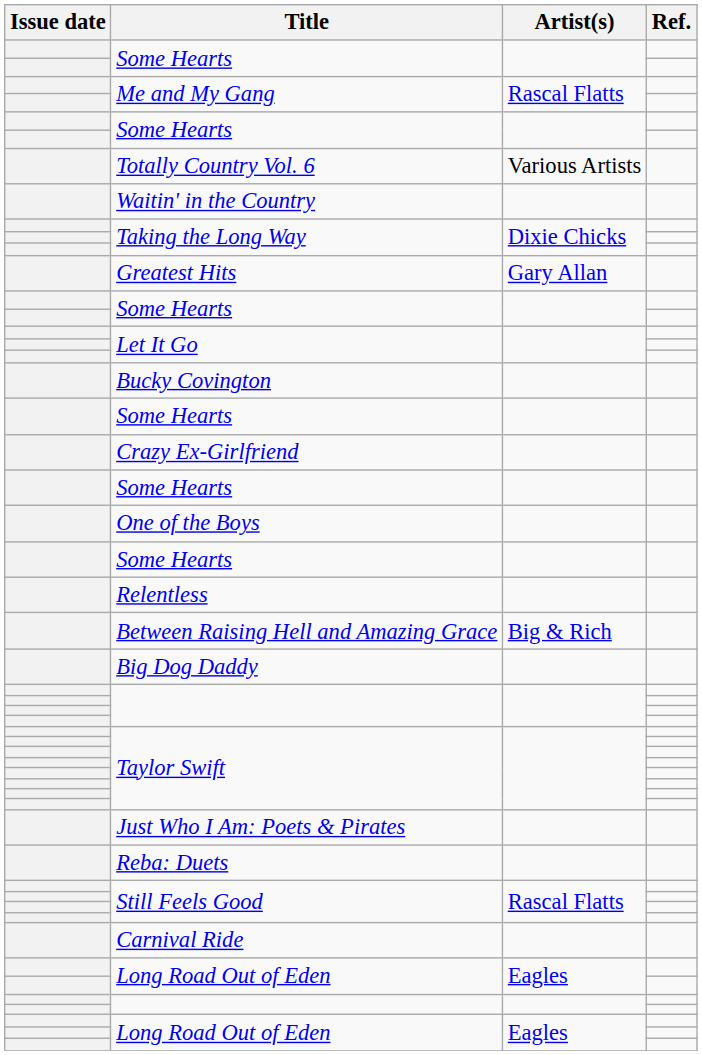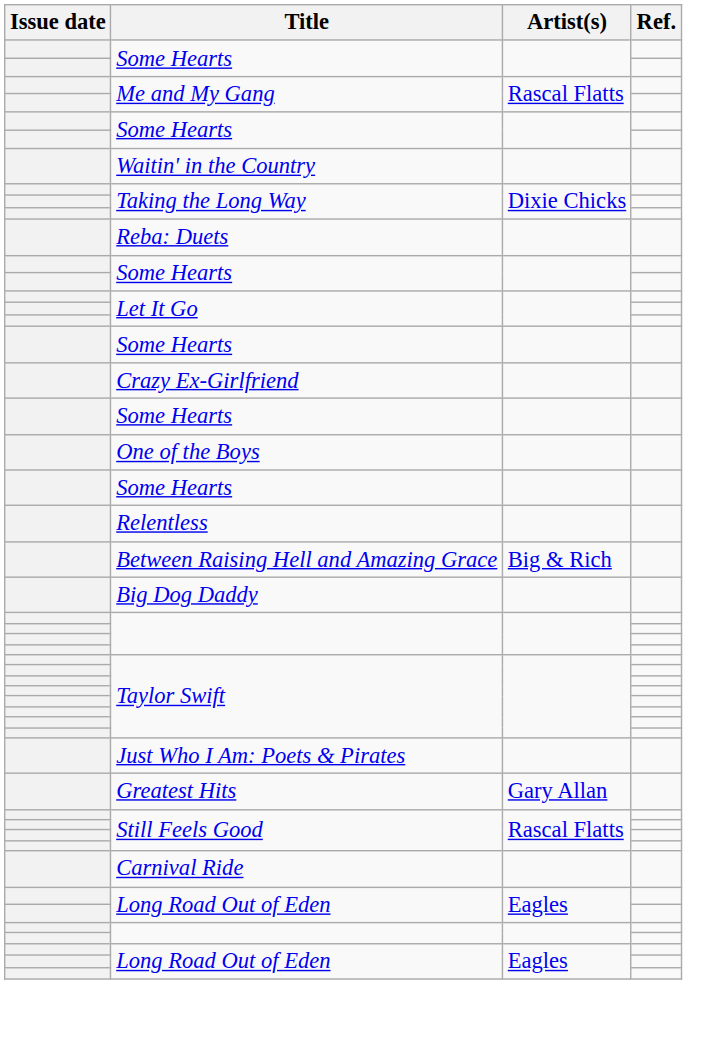- row: Totally Country Vol. 6 | Various Artists
rows swapped: Greatest Hits <-> Reba: Duets
- row: Bucky Covington
